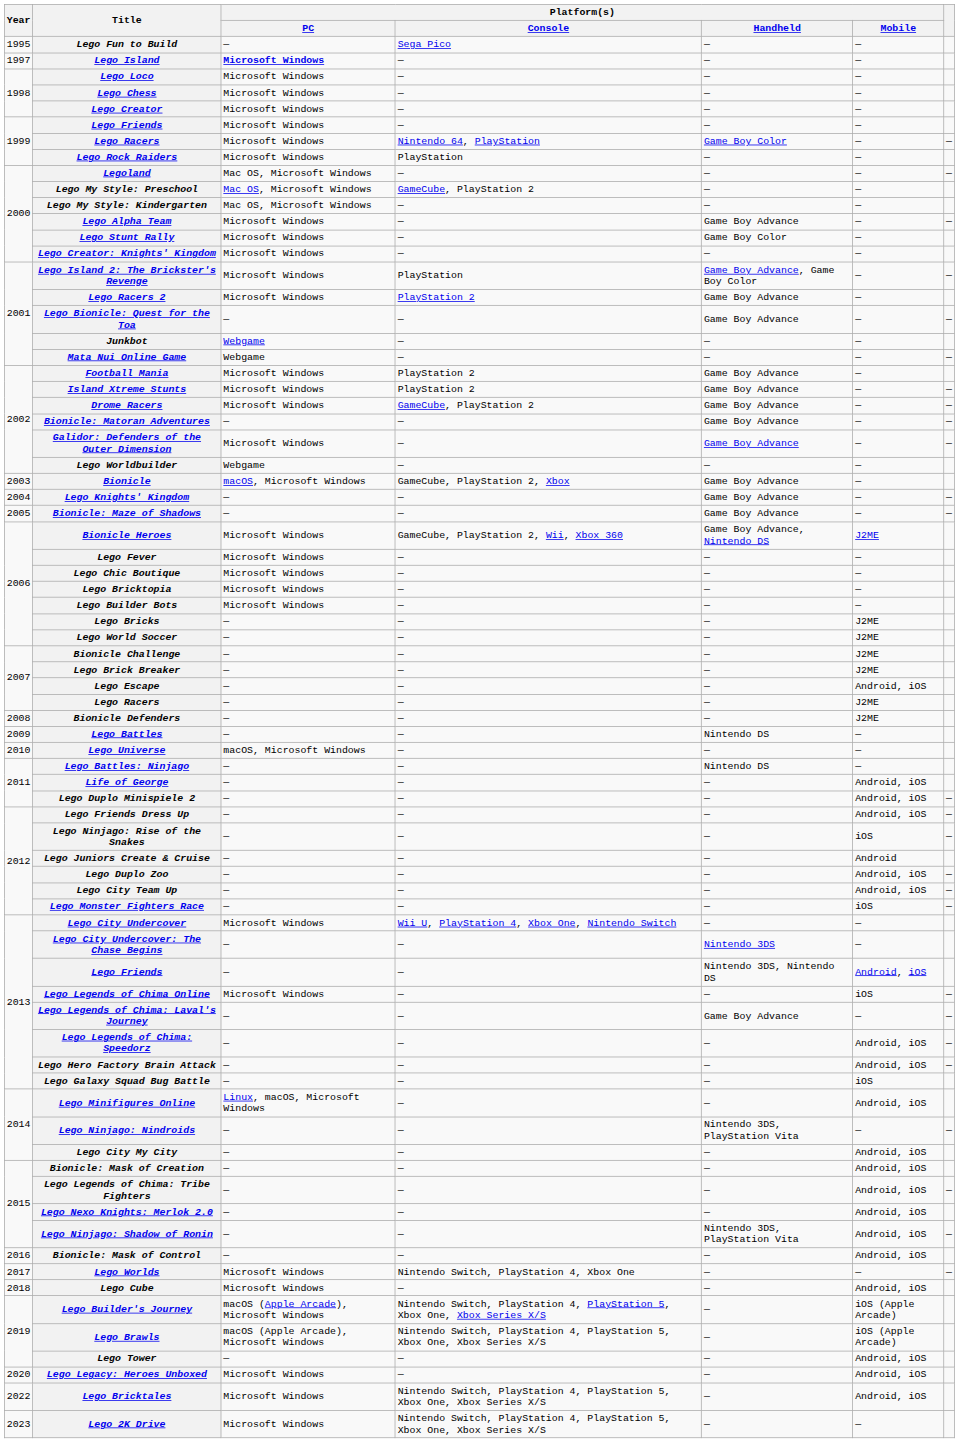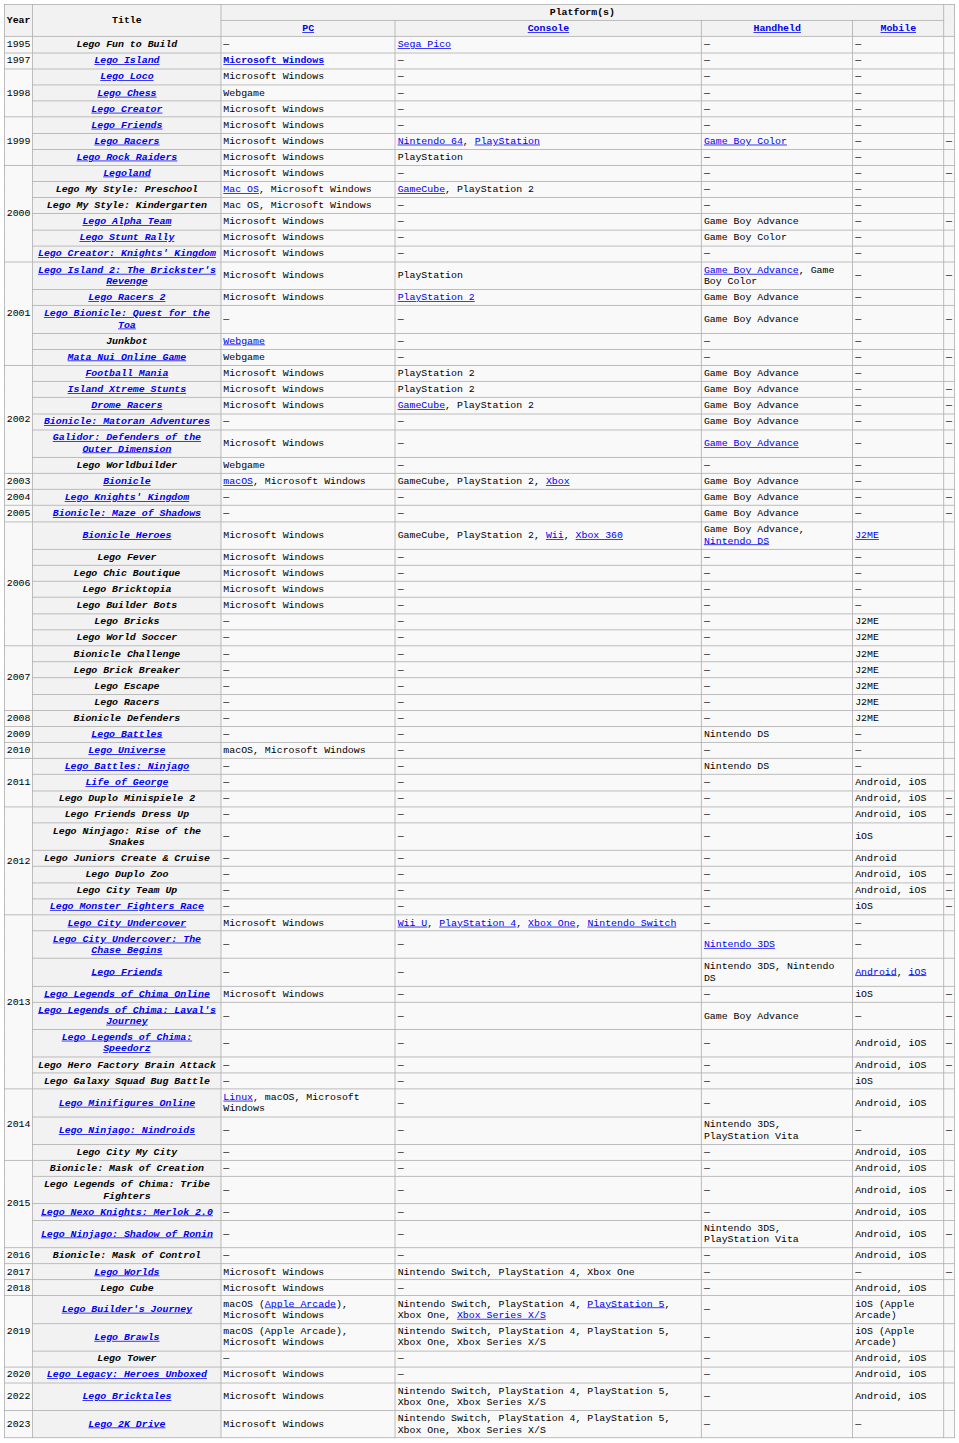Lego Chess | Platform(s) / PC: Microsoft Windows -> Webgame
Legoland | Platform(s) / PC: Mac OS, Microsoft Windows -> Microsoft Windows
Lego Escape | Platform(s) / Mobile: Android, iOS -> J2ME
